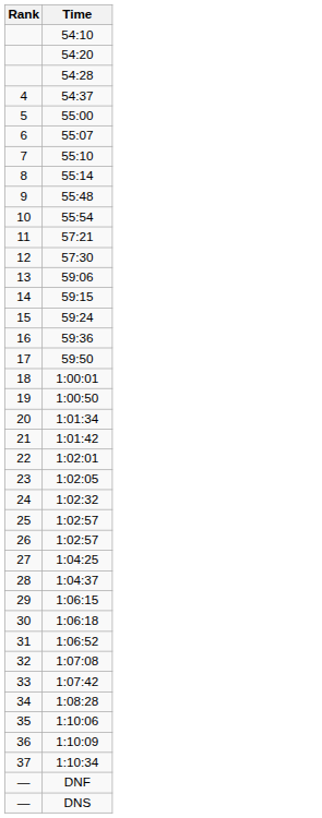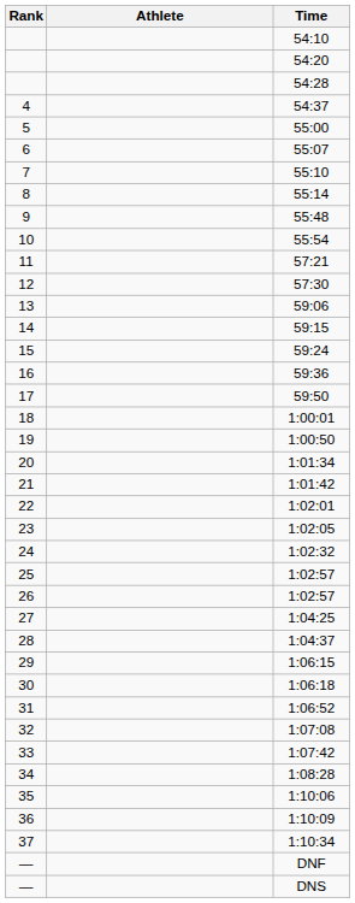+ column: Athlete
